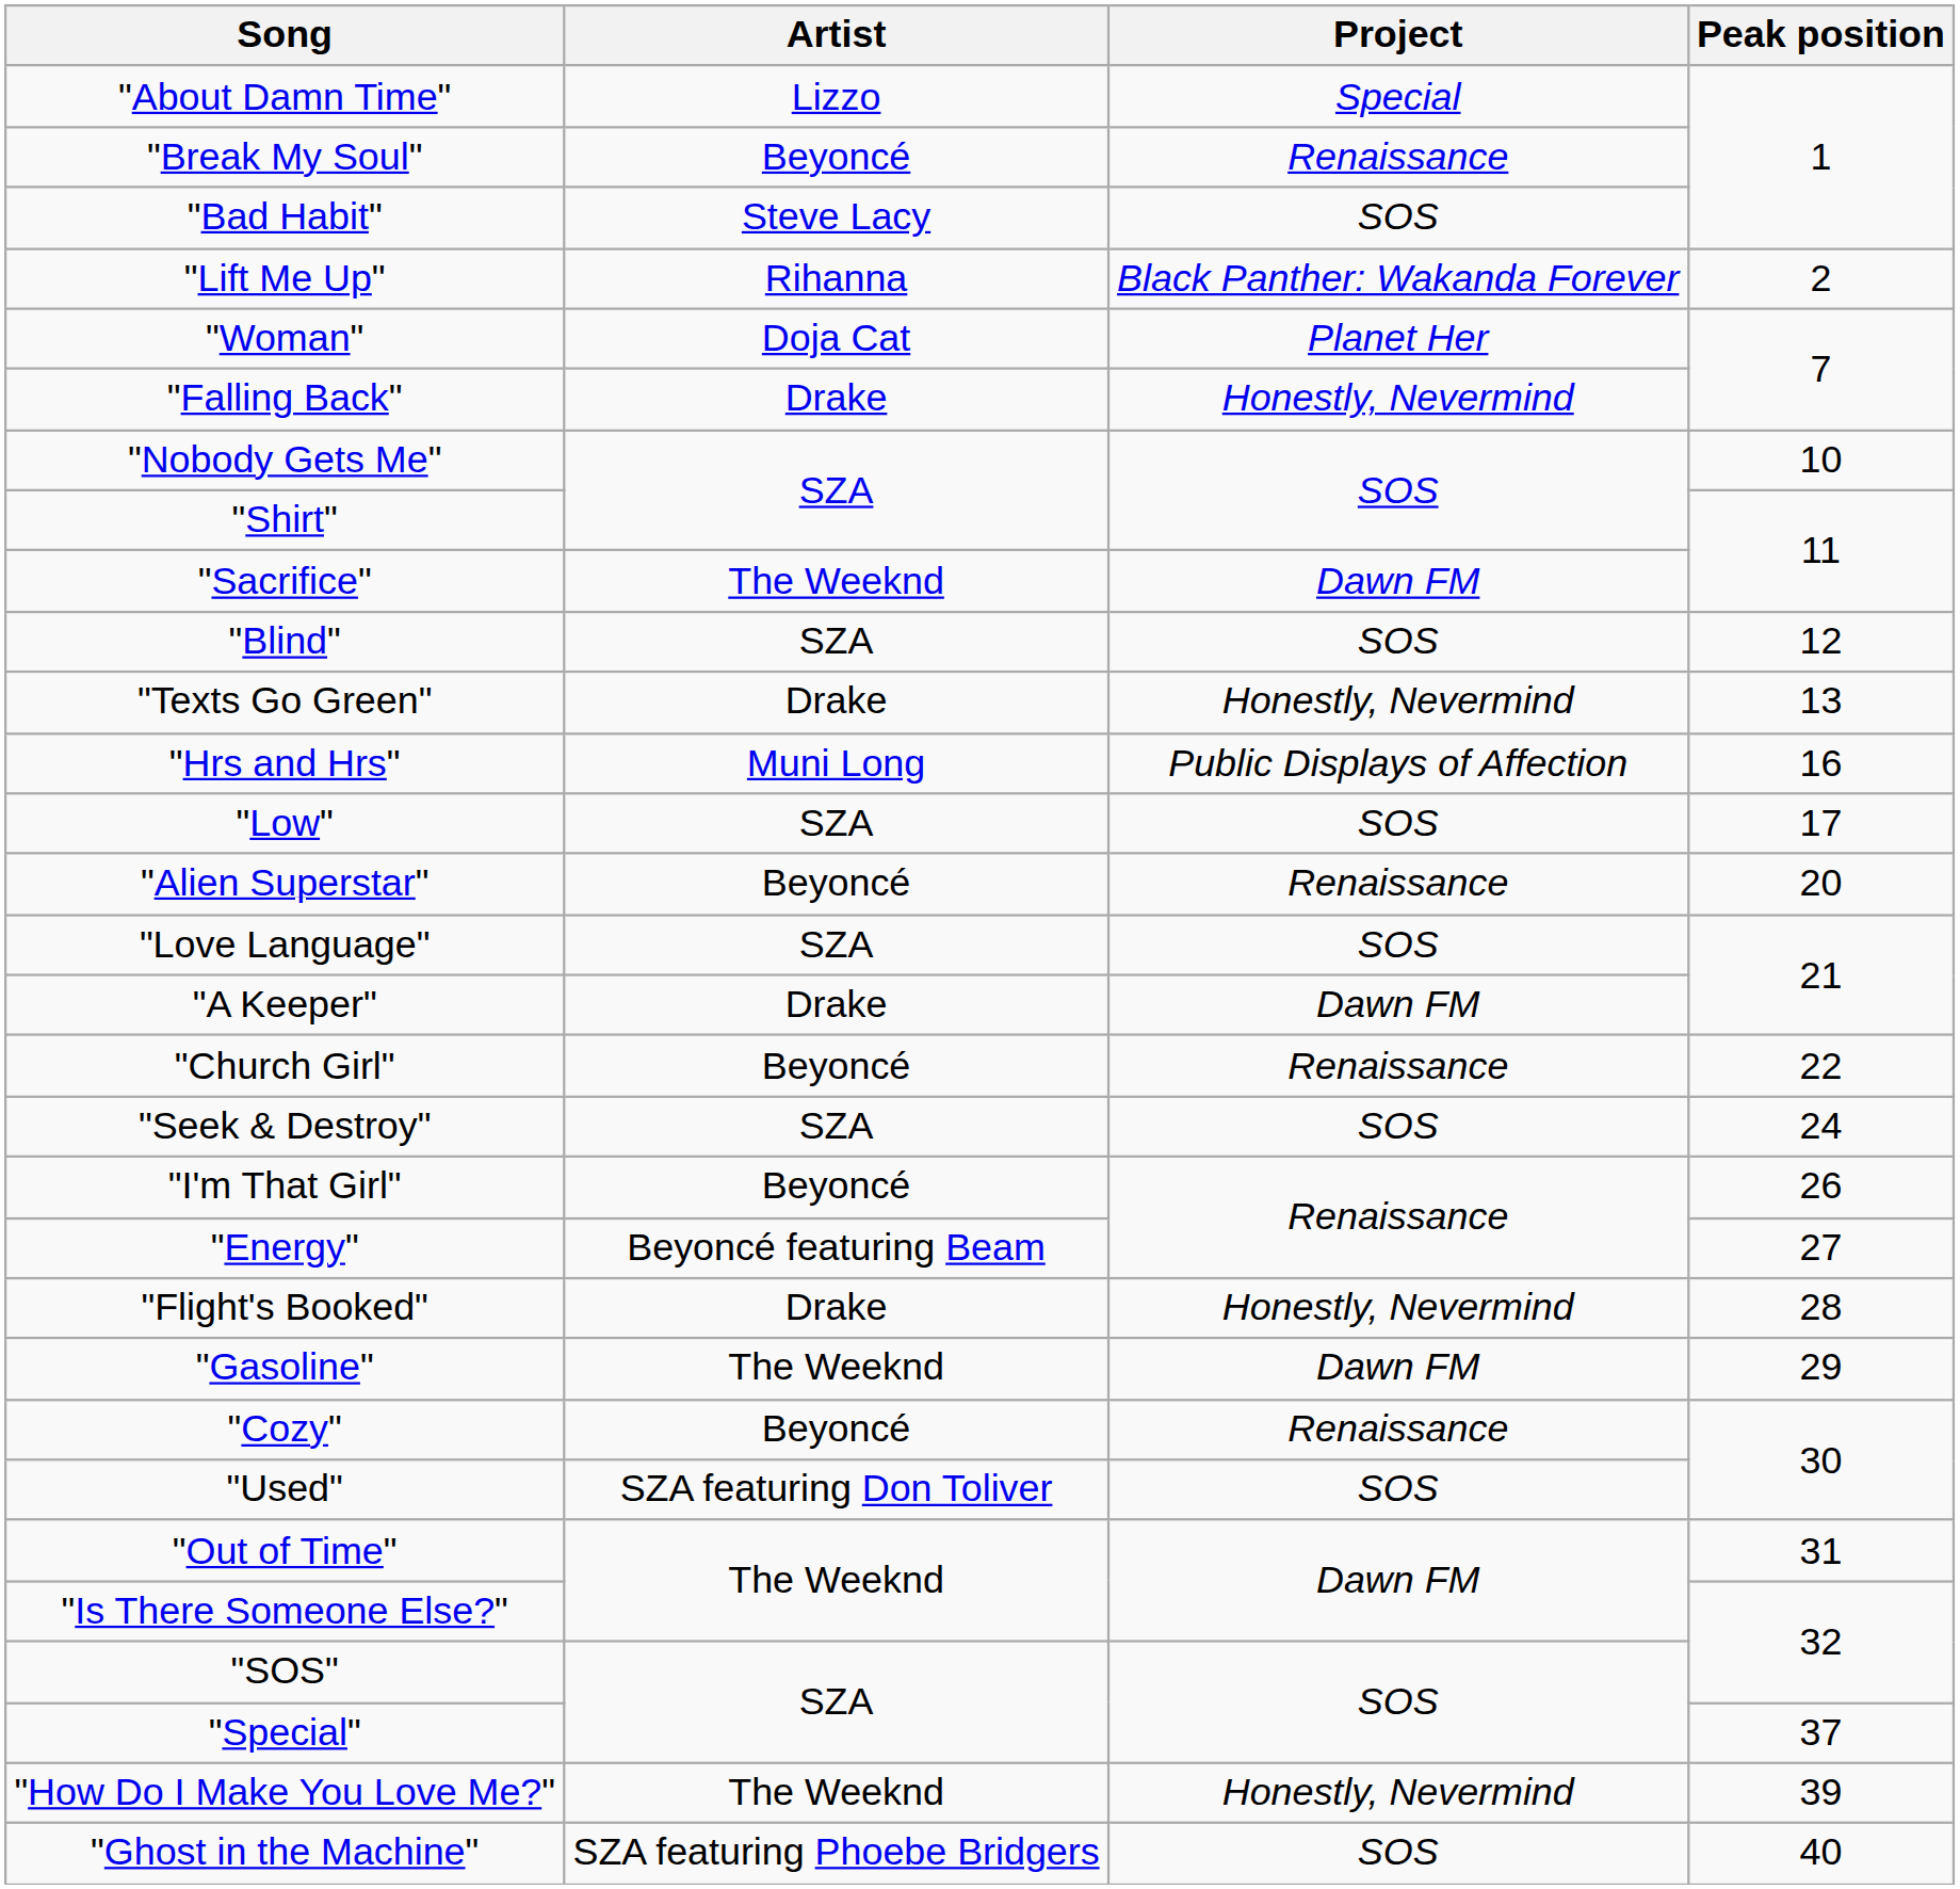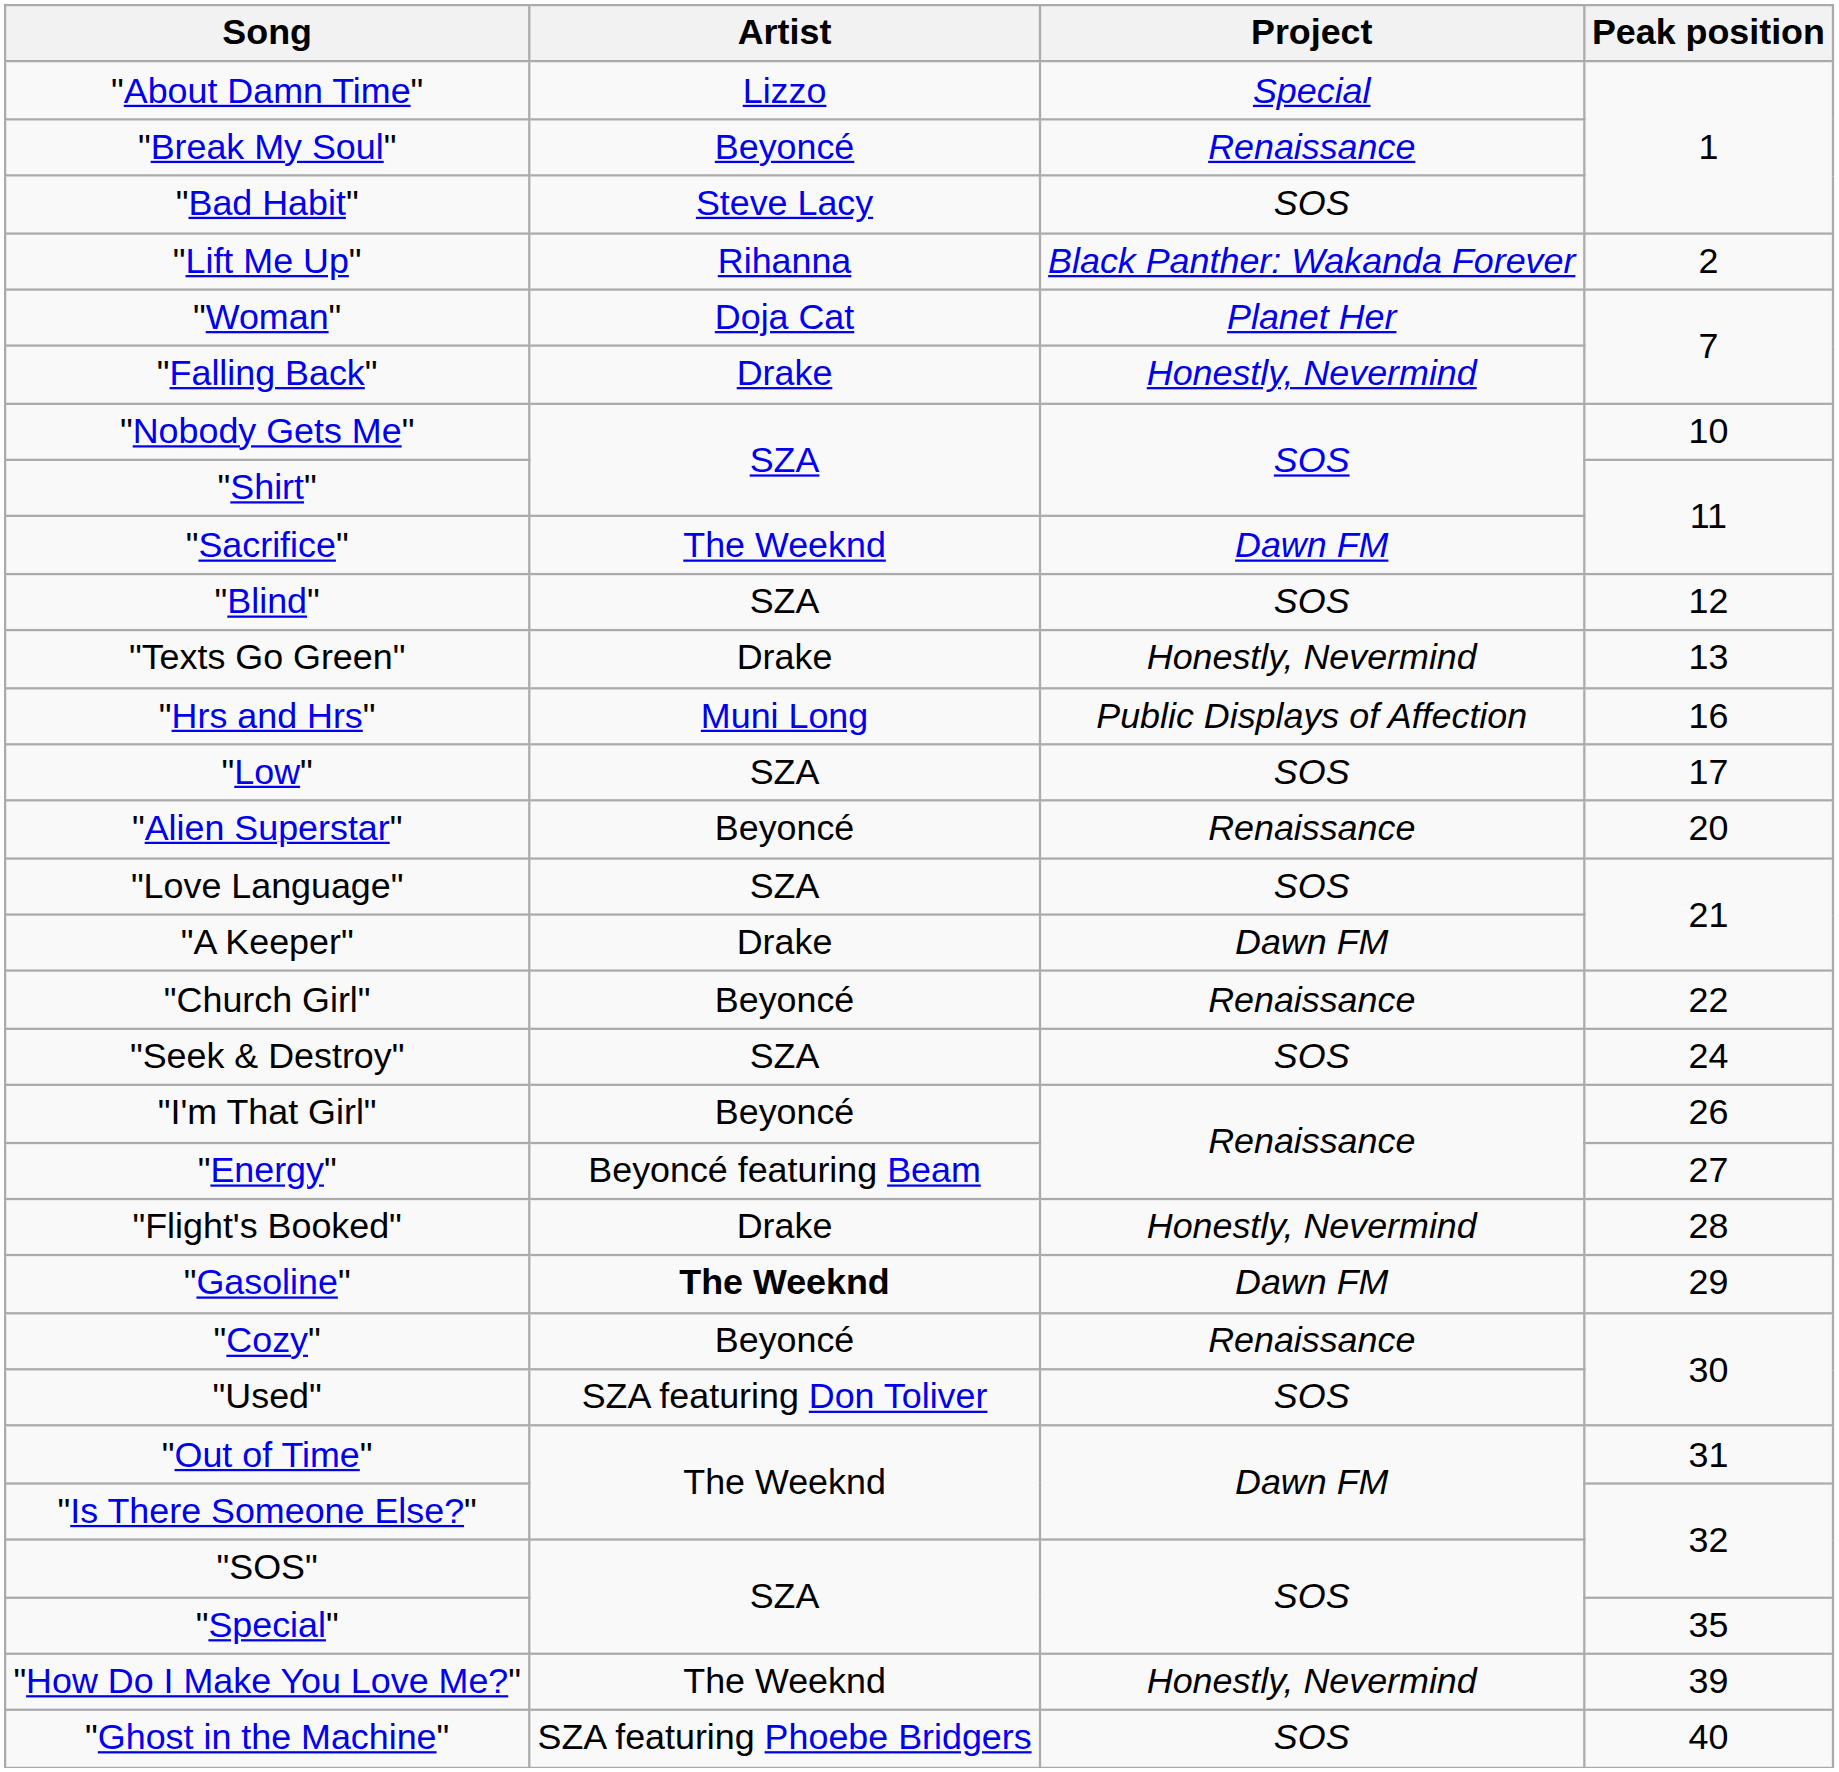"Gasoline" | Artist: normal -> bold
"Special" | Peak position: 37 -> 35
